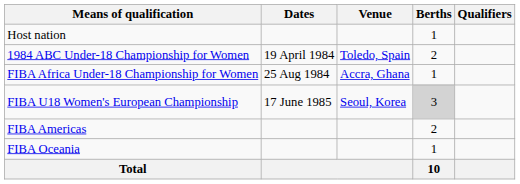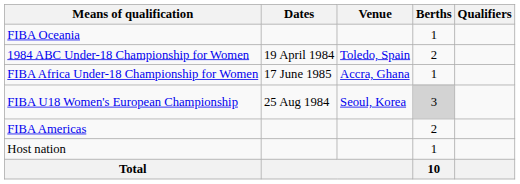rows swapped: Host nation <-> FIBA Oceania
FIBA Africa Under-18 Championship for Women | Dates: 25 Aug 1984 -> 17 June 1985
FIBA U18 Women's European Championship | Dates: 17 June 1985 -> 25 Aug 1984
